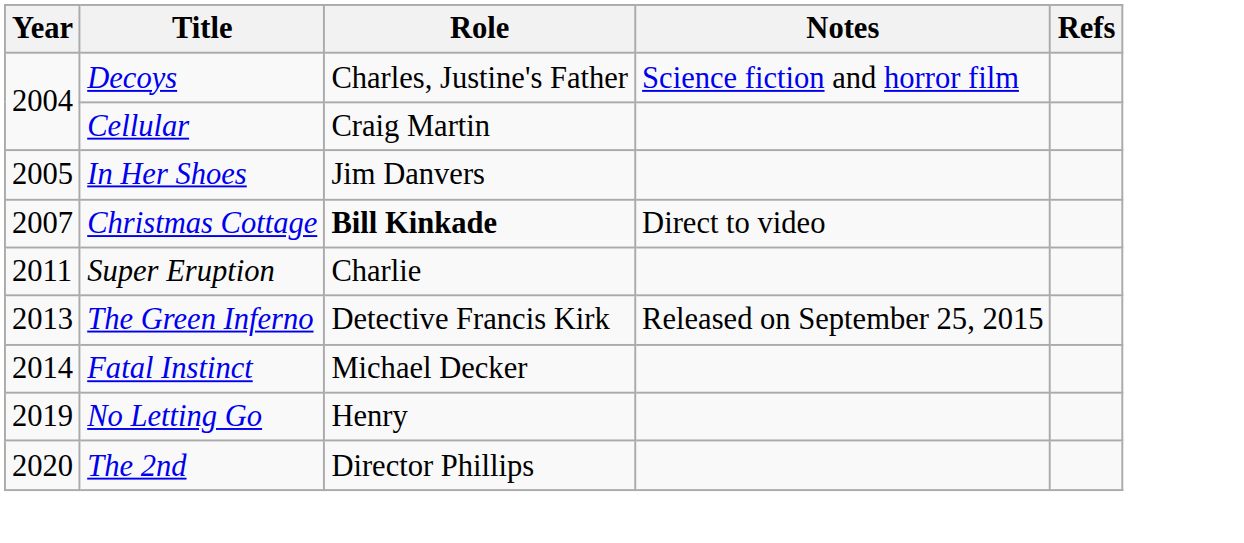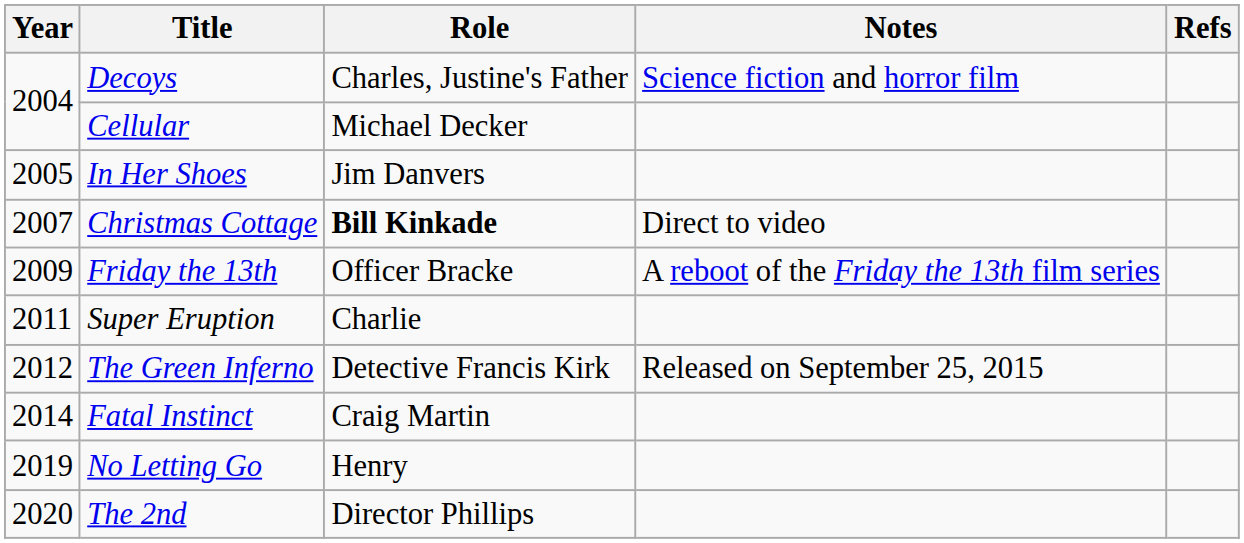Cellular | Role: Craig Martin -> Michael Decker
+ row: 2009 | Friday the 13th | Officer Bracke | A reboot of the Friday the 13th film series
The Green Inferno | Year: 2013 -> 2012
Fatal Instinct | Role: Michael Decker -> Craig Martin
